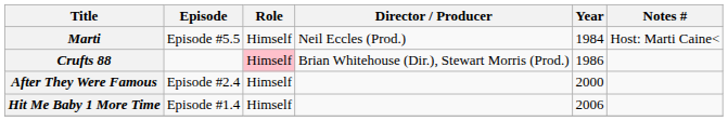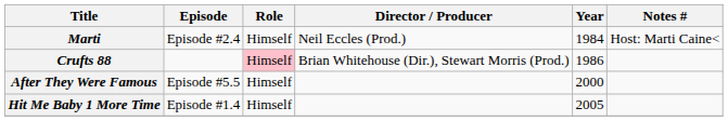Marti | Episode: Episode #5.5 -> Episode #2.4
After They Were Famous | Episode: Episode #2.4 -> Episode #5.5
Hit Me Baby 1 More Time | Year: 2006 -> 2005
